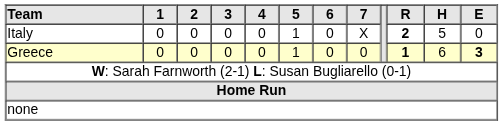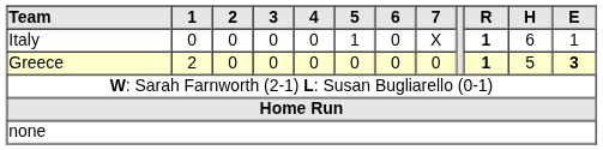Italy | R: 2 -> 1
Italy | H: 5 -> 6
Italy | E: 0 -> 1
Greece | 1: 0 -> 2
Greece | 5: 1 -> 0
Greece | H: 6 -> 5
